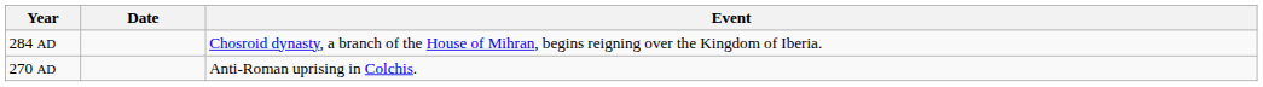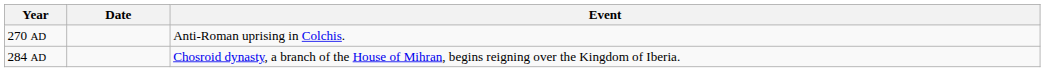rows swapped: 270 AD <-> 284 AD
